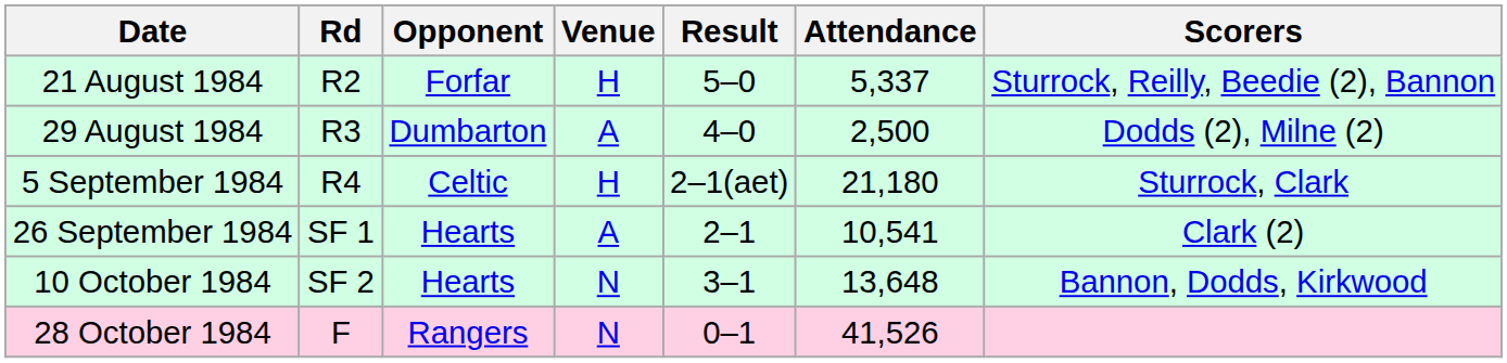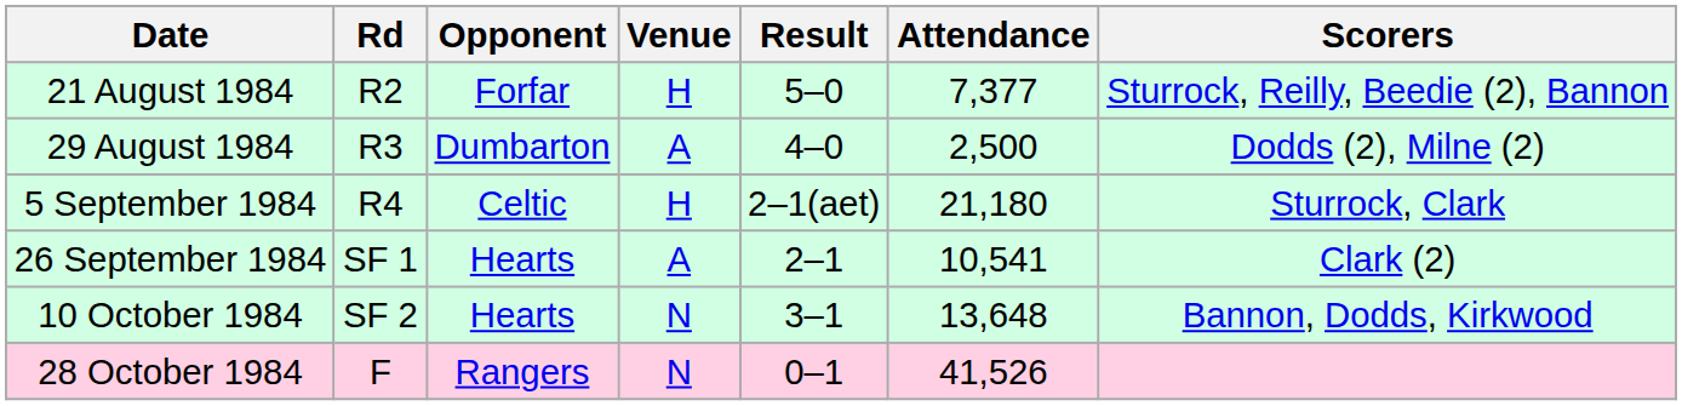21 August 1984 | Attendance: 5,337 -> 7,377
